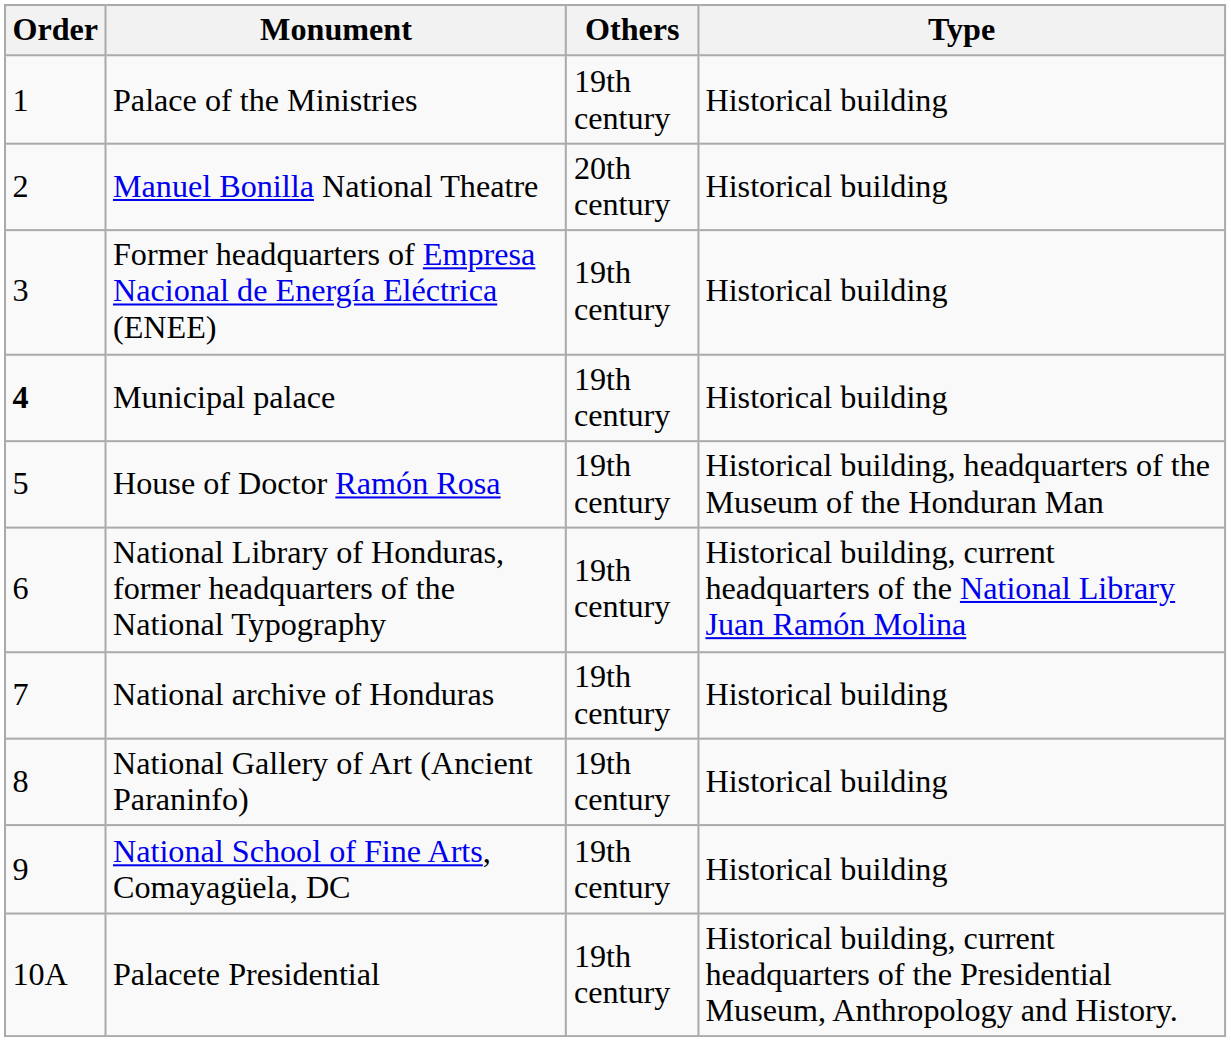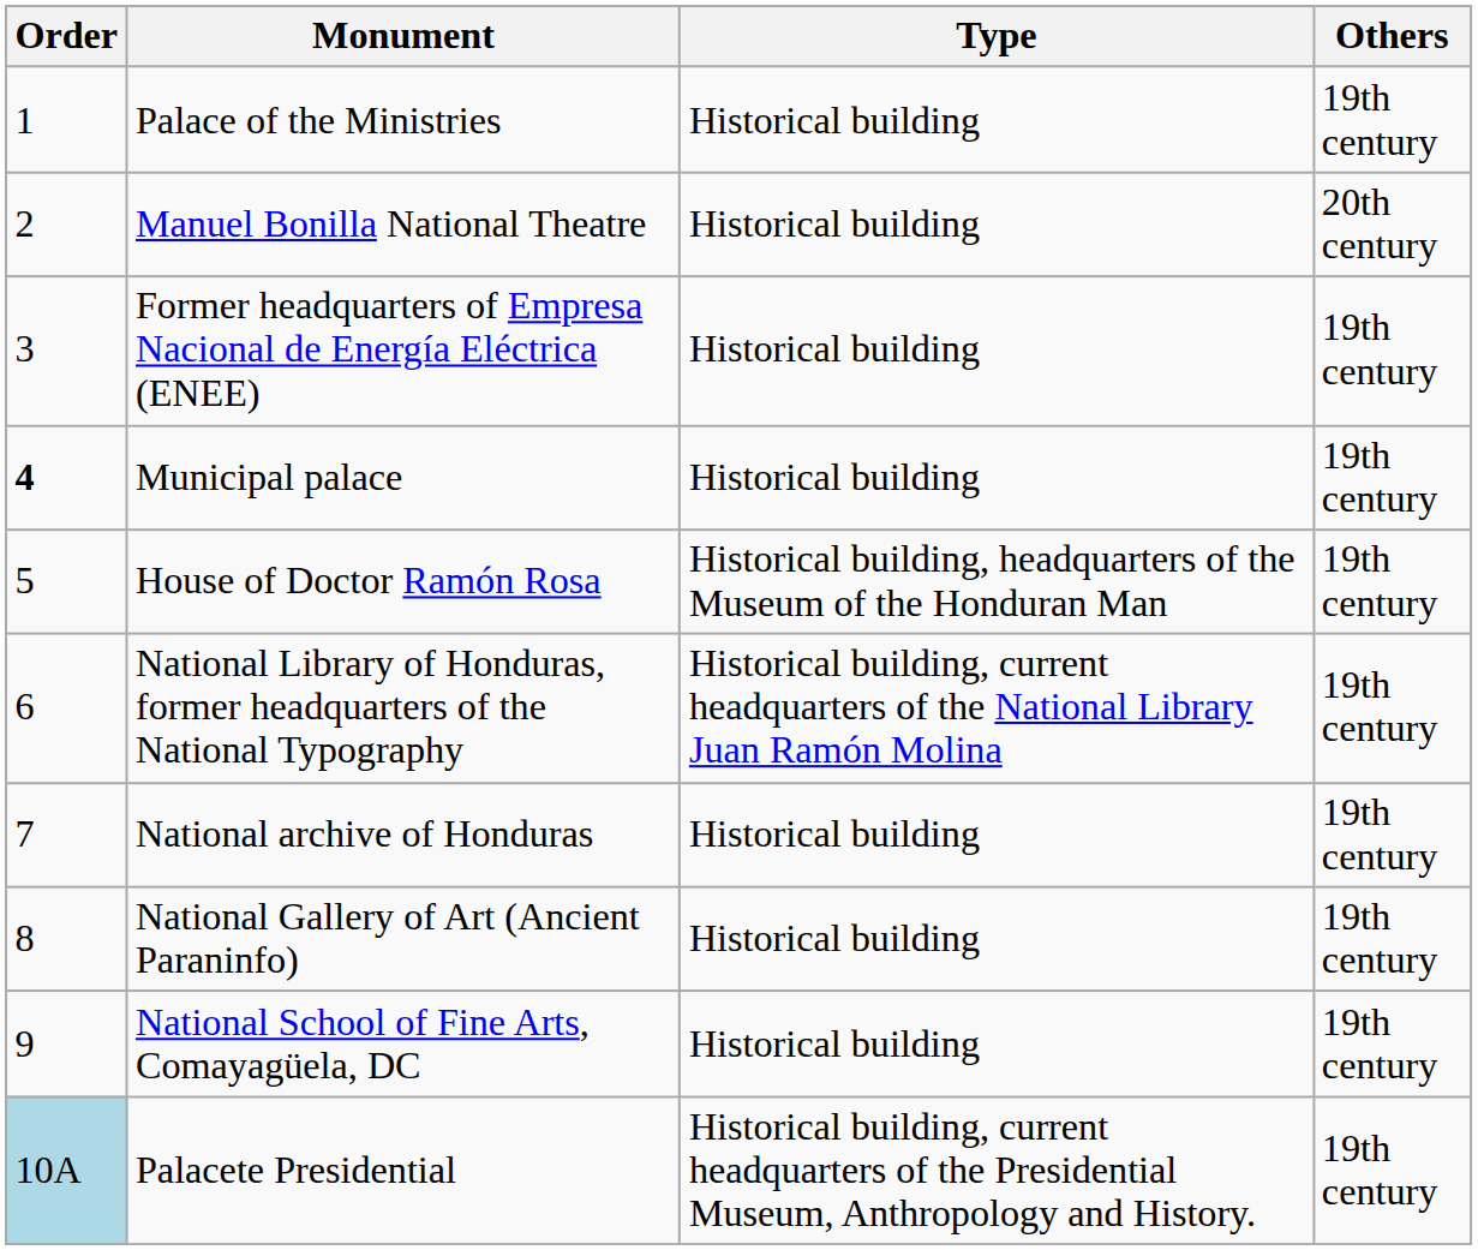columns swapped: Type <-> Others
Palacete Presidential | Order: no background -> lightblue background
